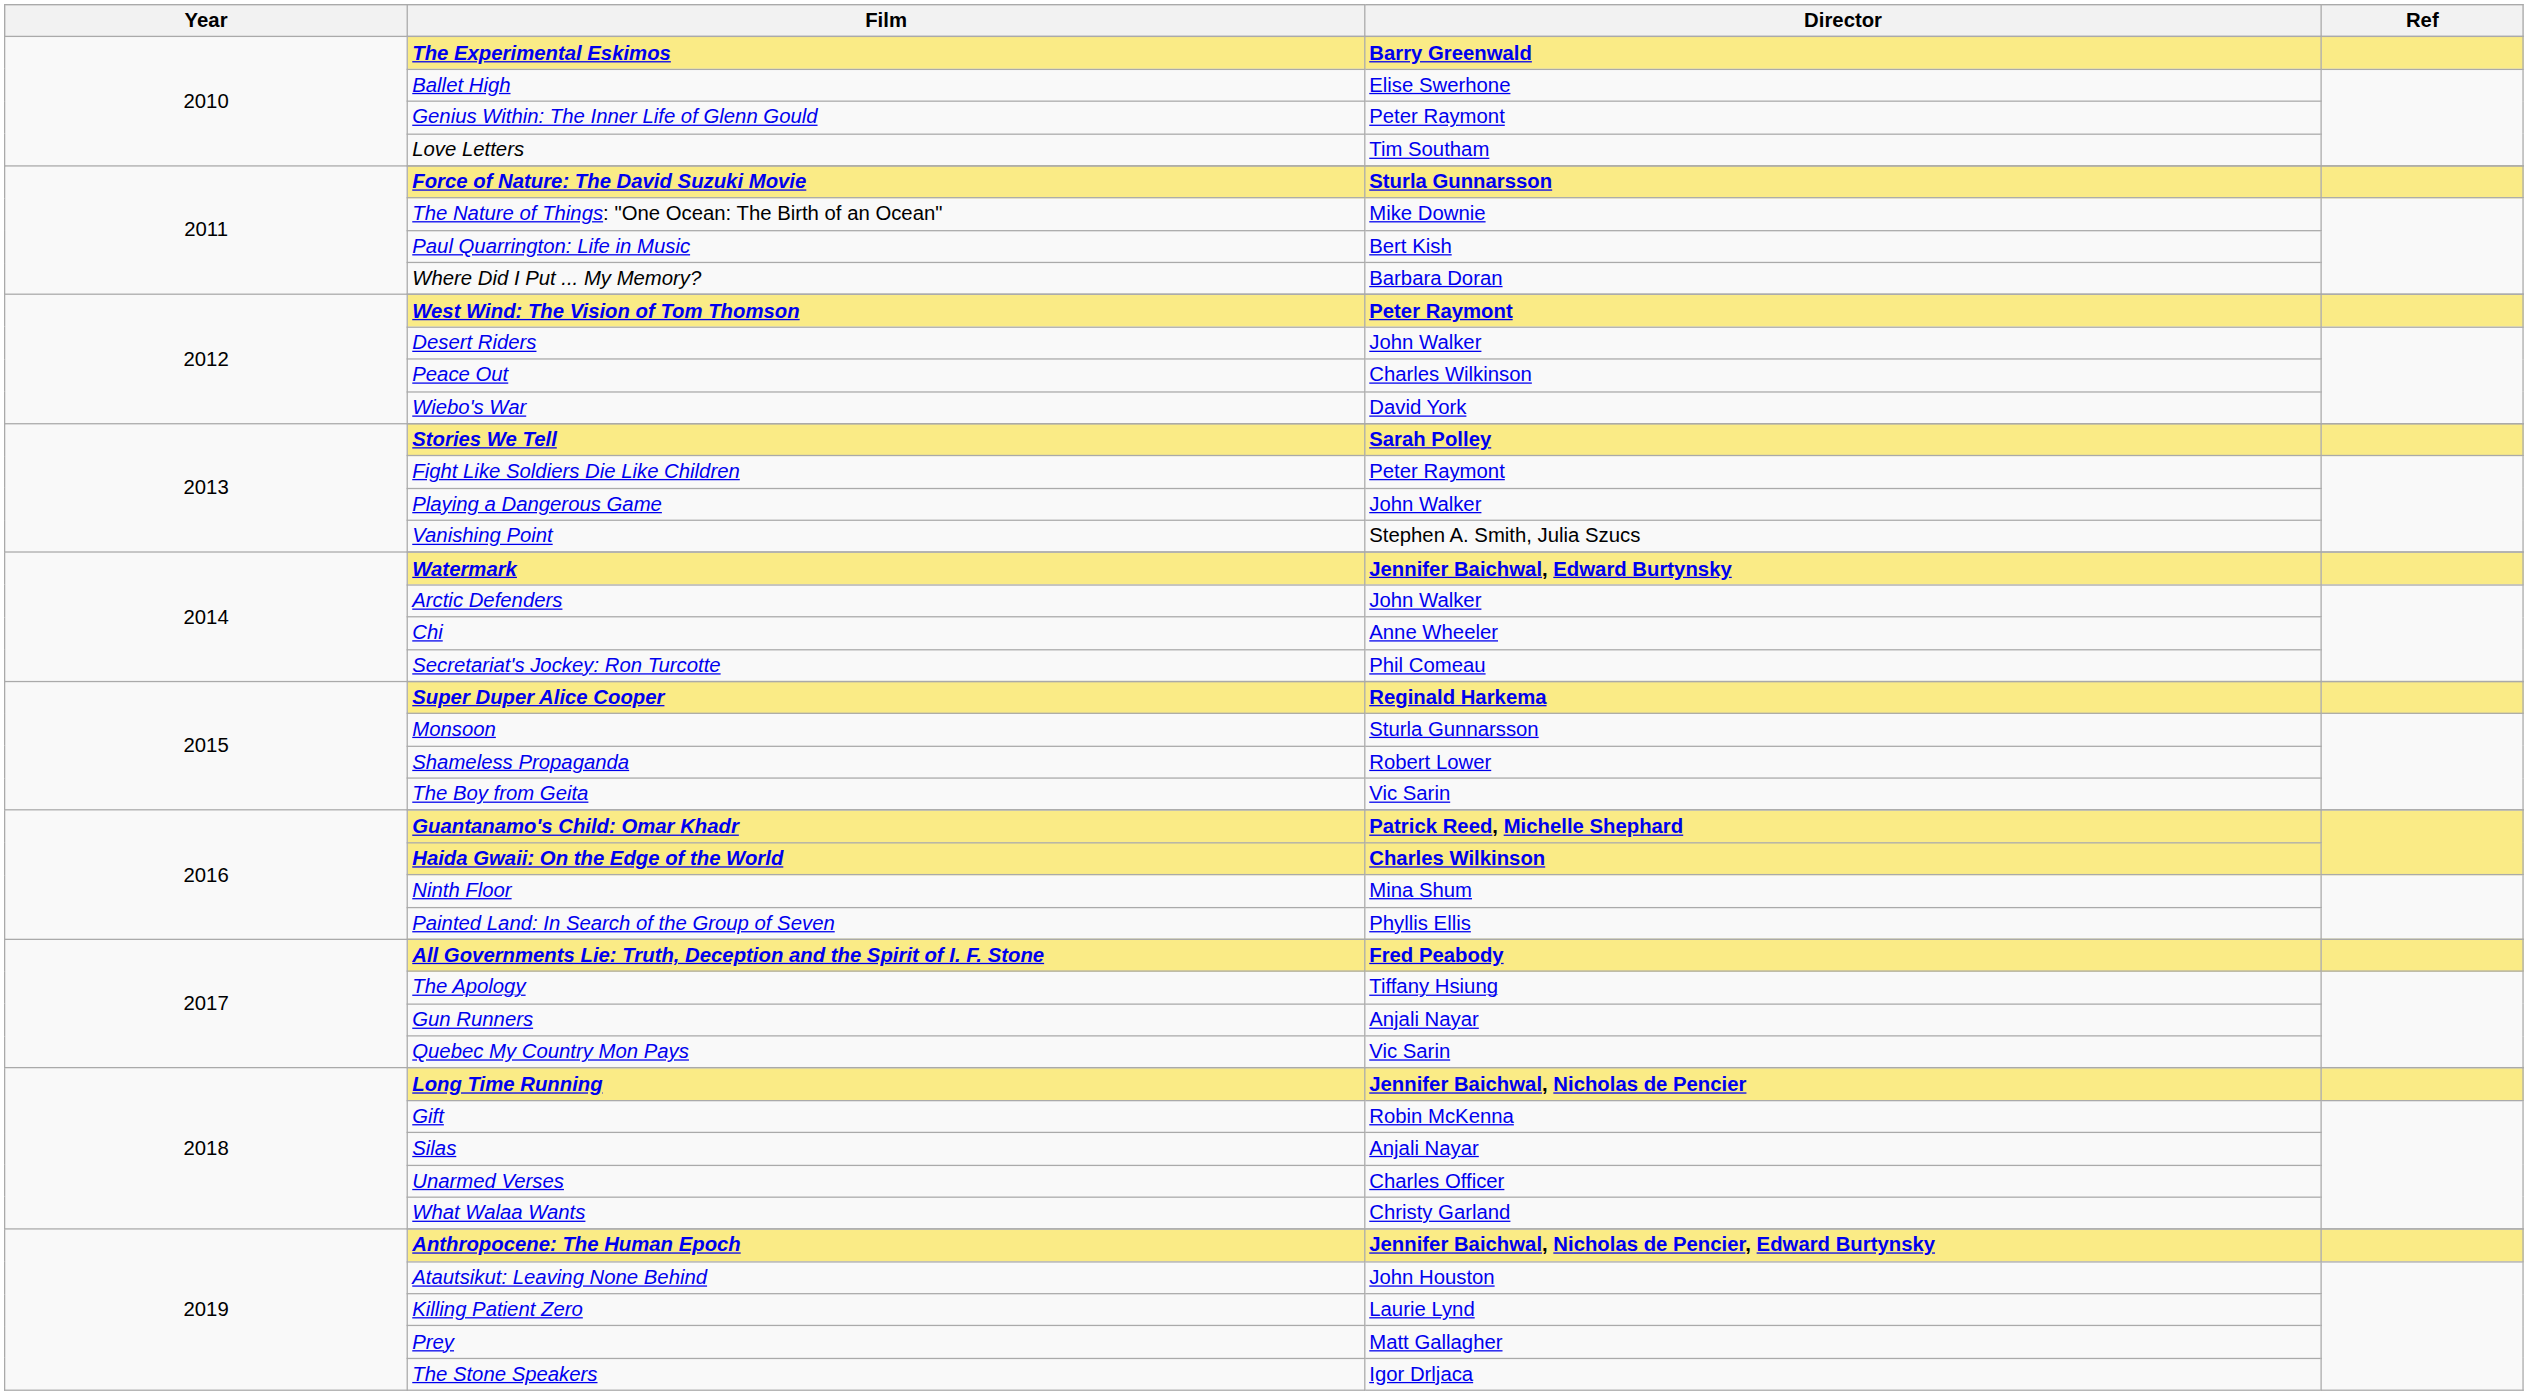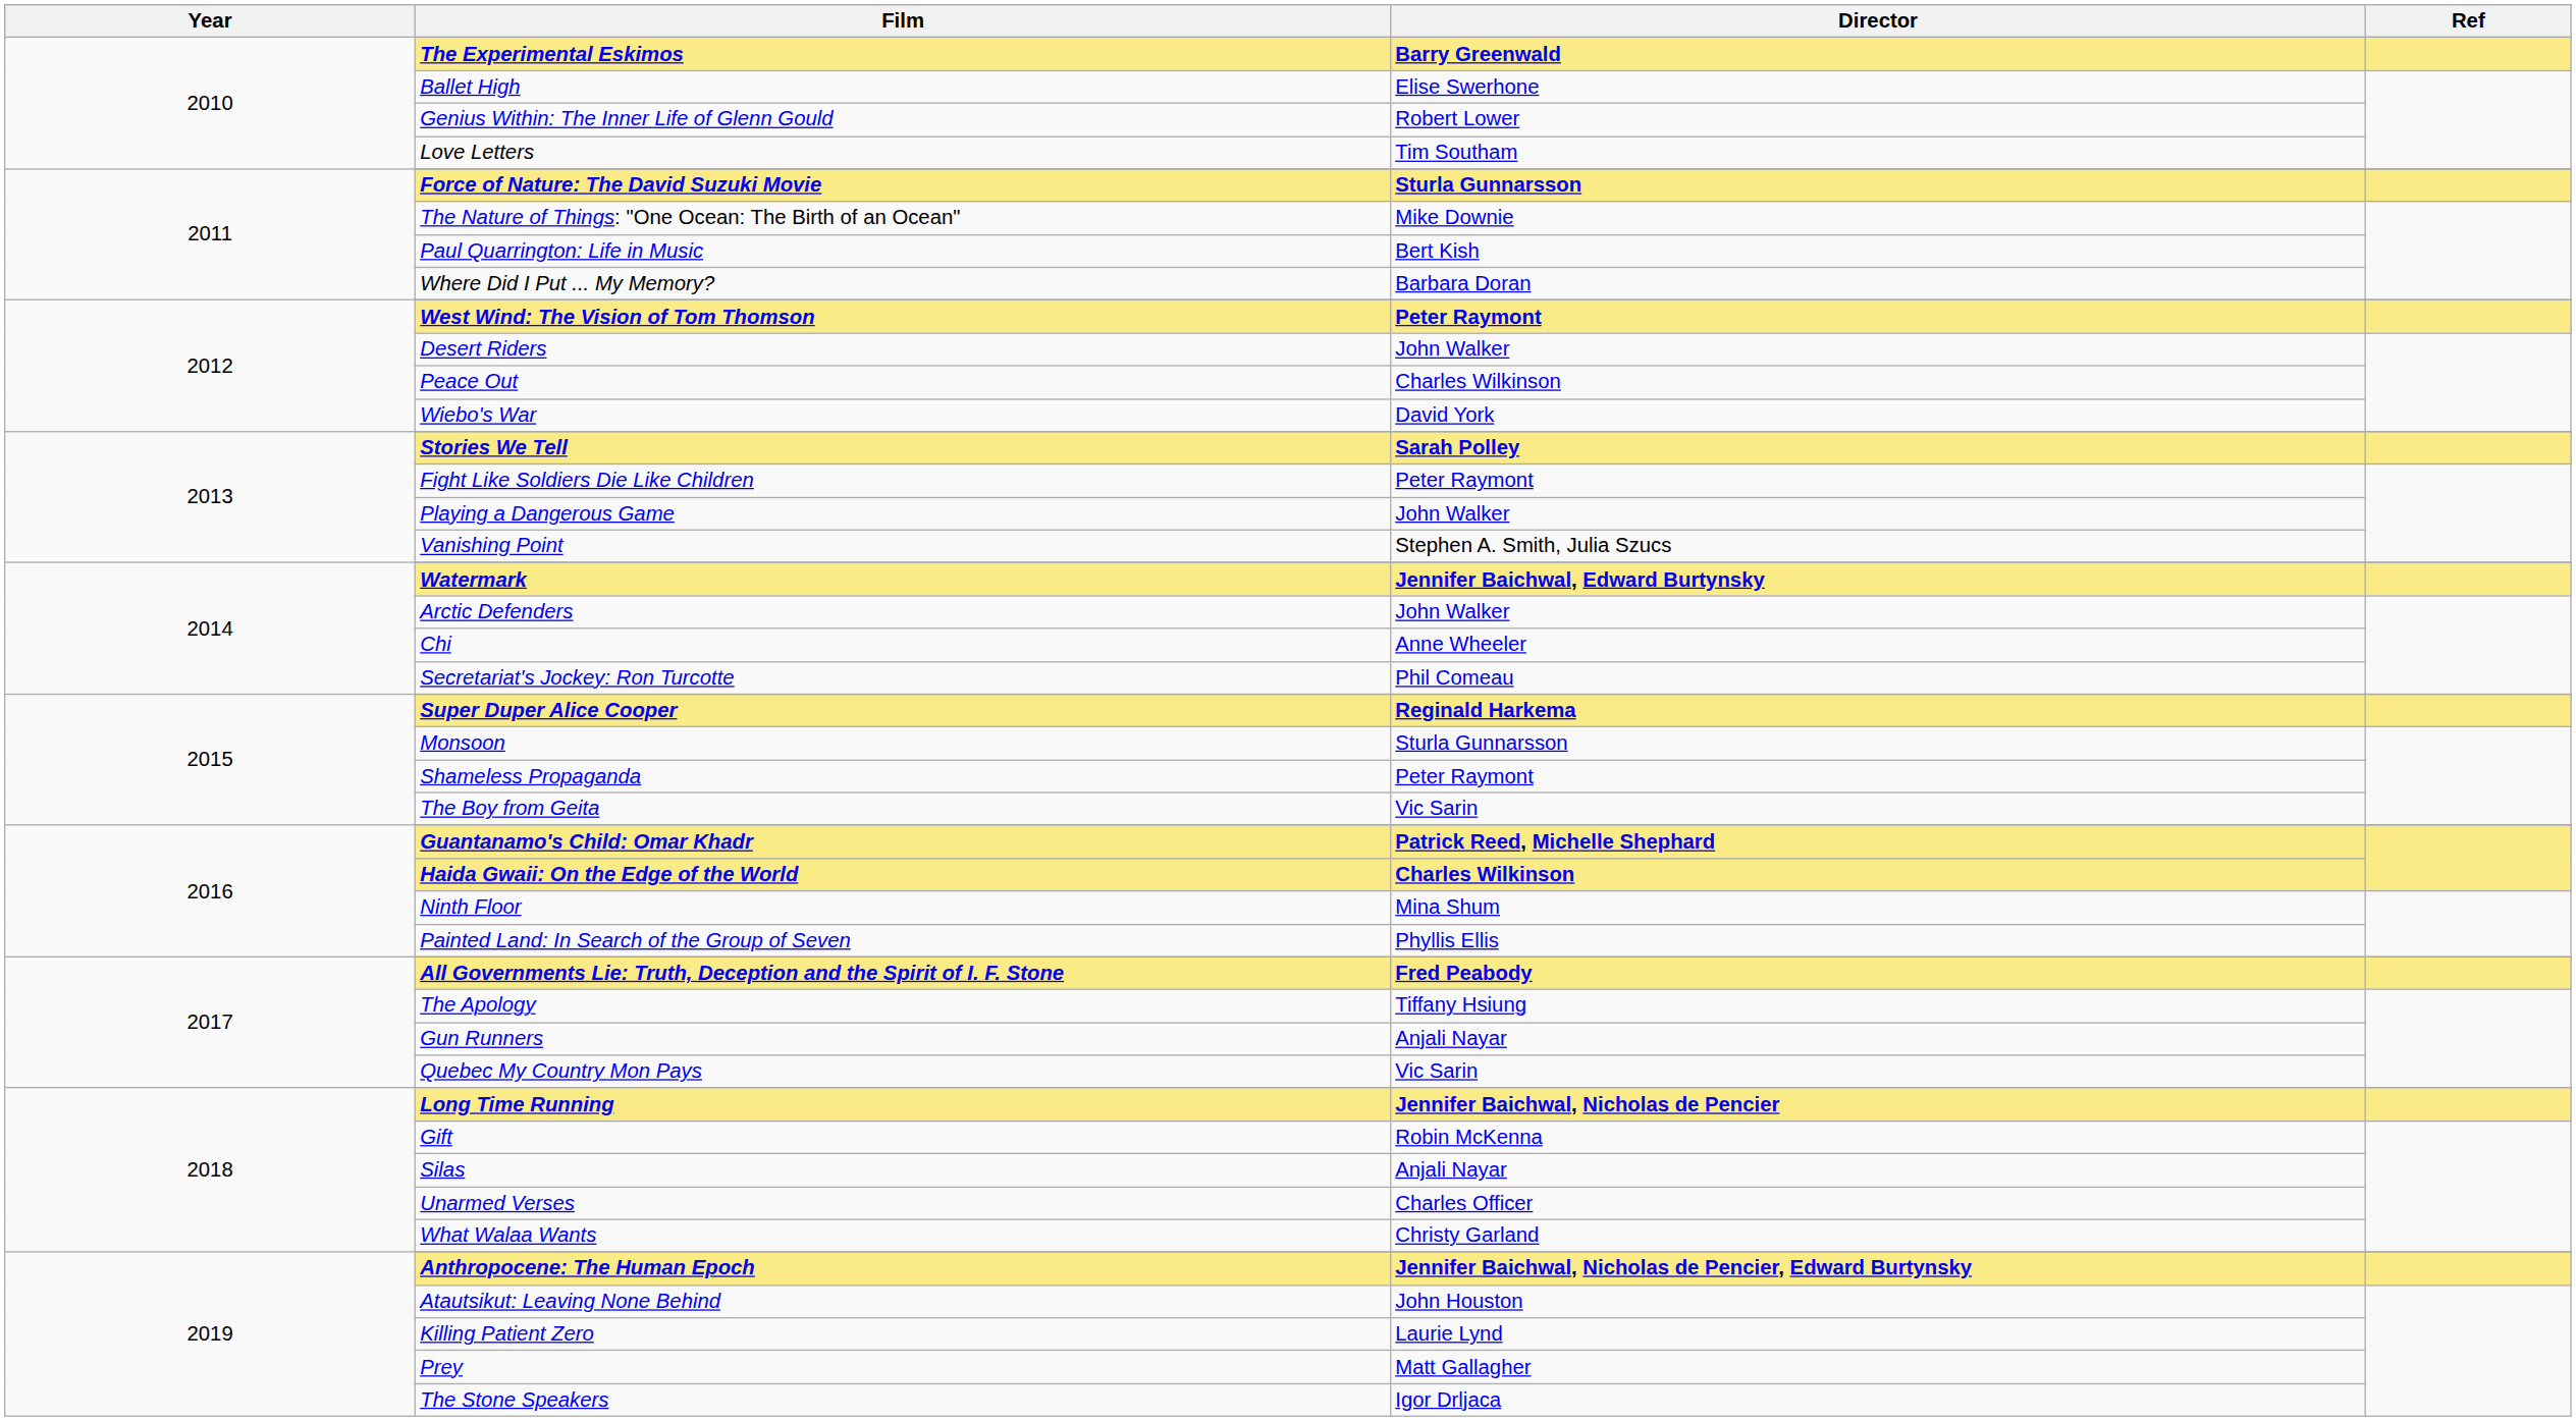Genius Within: The Inner Life of Glenn Gould | Director: Peter Raymont -> Robert Lower
Shameless Propaganda | Director: Robert Lower -> Peter Raymont
